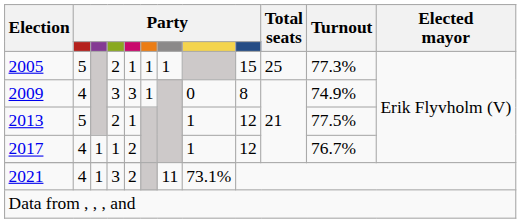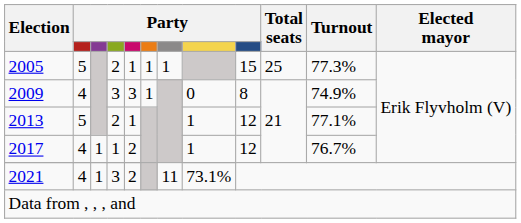2013 | Turnout: 77.5% -> 77.1%
